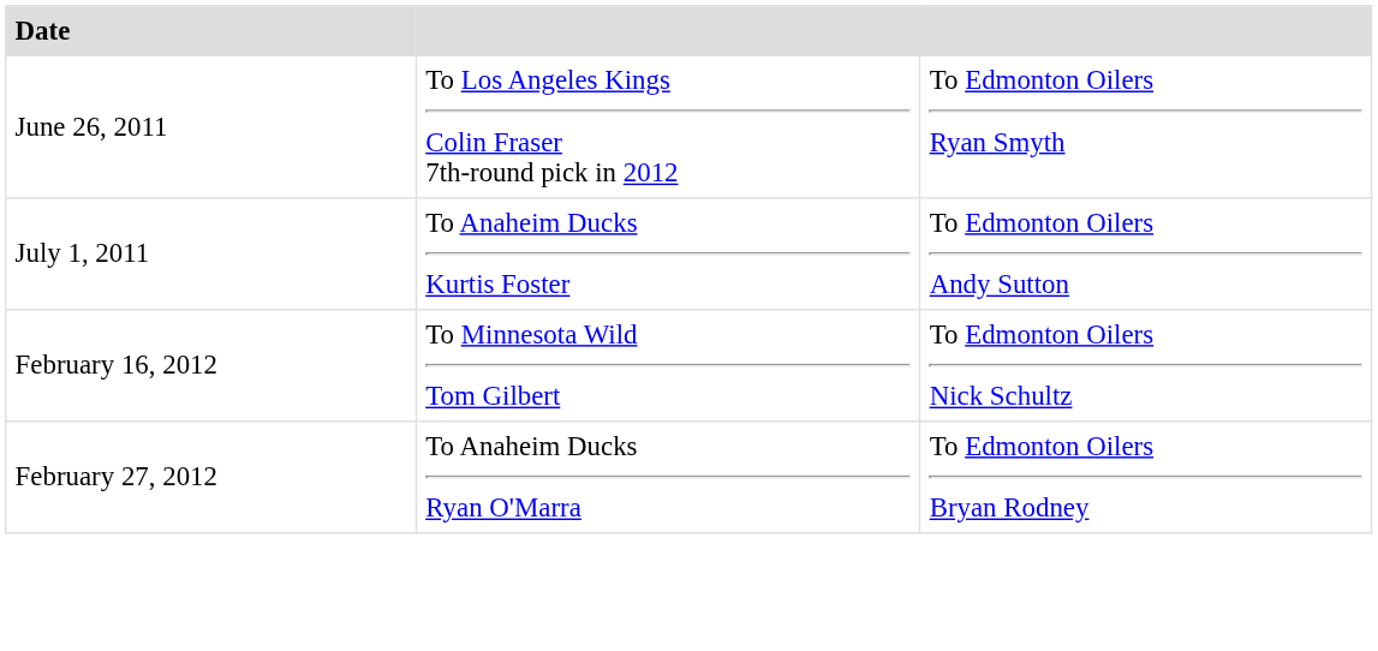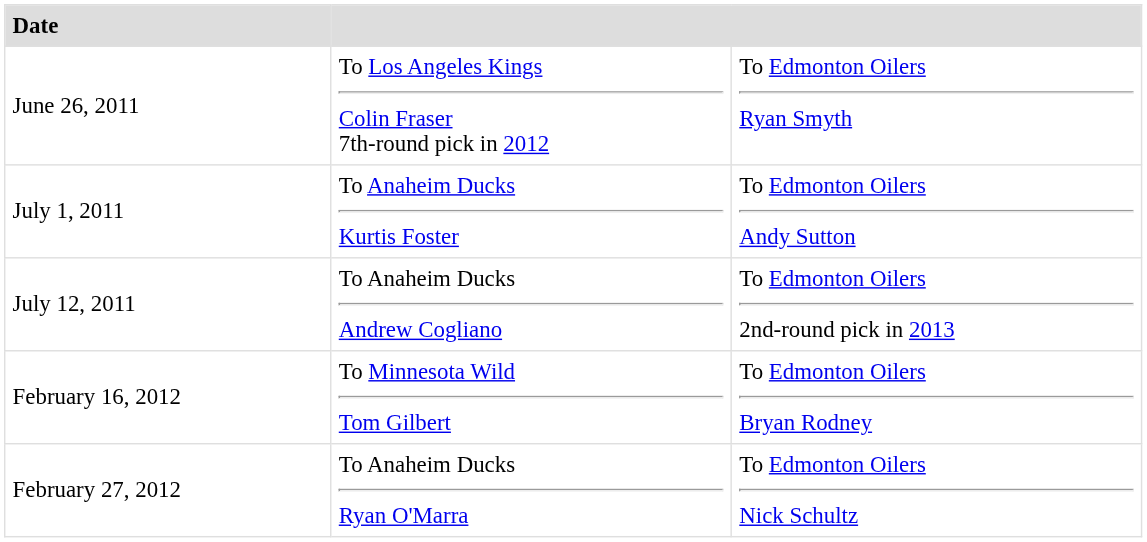+ row: July 12, 2011 | To Anaheim Ducks Andrew Cogliano | To Edmonton Oilers 2nd-round pick in 2013
February 16, 2012 | column 3: To Edmonton Oilers Nick Schultz -> To Edmonton Oilers Bryan Rodney
February 27, 2012 | column 3: To Edmonton Oilers Bryan Rodney -> To Edmonton Oilers Nick Schultz
